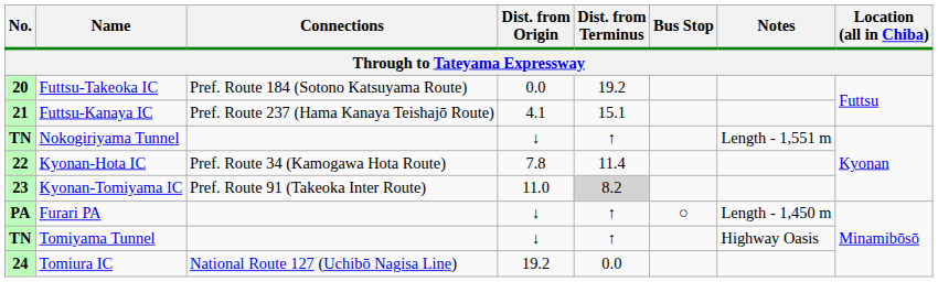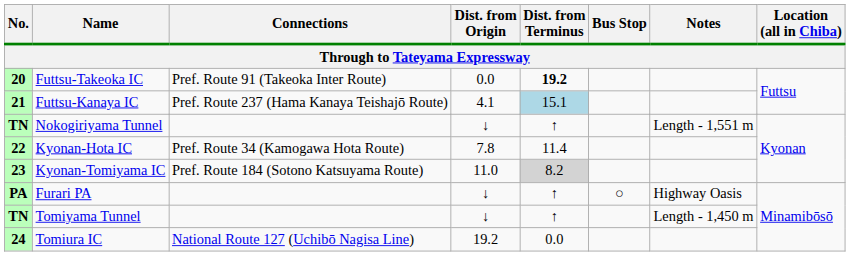Futtsu-Takeoka IC | Connections: Pref. Route 184 (Sotono Katsuyama Route) -> Pref. Route 91 (Takeoka Inter Route)
Futtsu-Takeoka IC | Dist. from Terminus: normal -> bold
Futtsu-Kanaya IC | Dist. from Terminus: no background -> lightblue background
Kyonan-Tomiyama IC | Connections: Pref. Route 91 (Takeoka Inter Route) -> Pref. Route 184 (Sotono Katsuyama Route)
Furari PA | Notes: Length - 1,450 m -> Highway Oasis
Tomiyama Tunnel | Notes: Highway Oasis -> Length - 1,450 m
